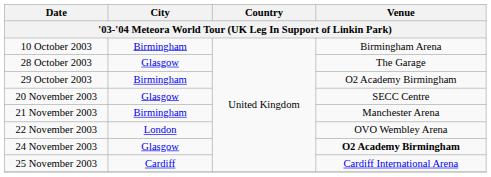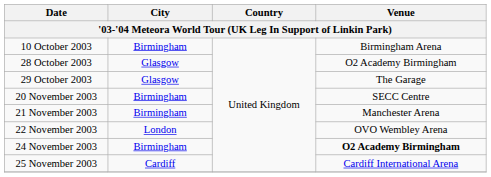28 October 2003 | Venue: The Garage -> O2 Academy Birmingham
29 October 2003 | City: Birmingham -> Glasgow
29 October 2003 | Venue: O2 Academy Birmingham -> The Garage
20 November 2003 | City: Glasgow -> Birmingham
24 November 2003 | City: Glasgow -> Birmingham
